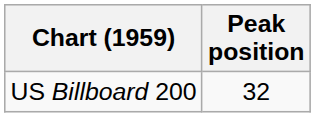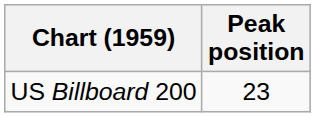US Billboard 200 | Peak position: 32 -> 23
